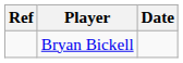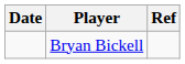columns swapped: Date <-> Ref
